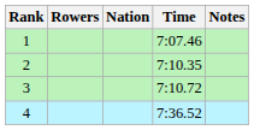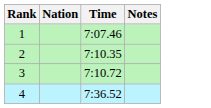- column: Rowers
